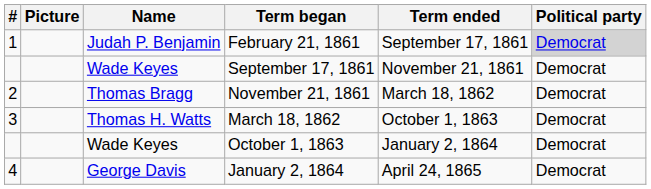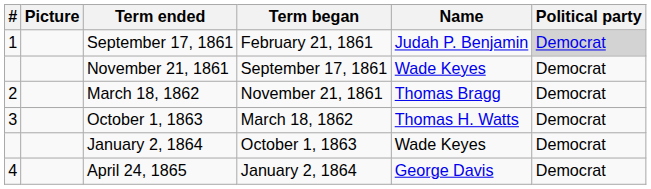columns swapped: Name <-> Term ended
